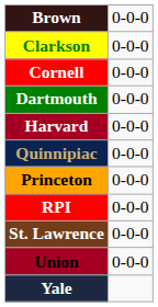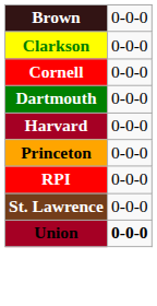- row: Quinnipiac | 0-0-0
Union | column 2: normal -> bold
- row: Yale
